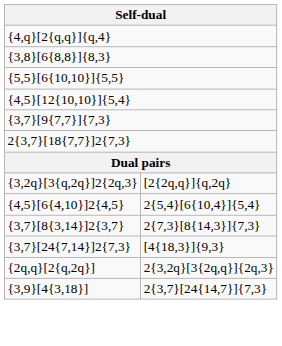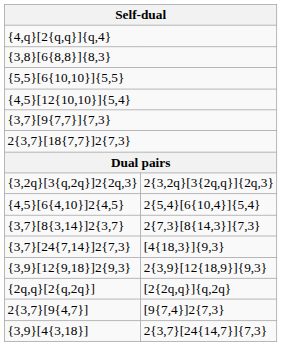{3,2q}[3{q,2q}]2{2q,3} | column 2: [2{2q,q}]{q,2q} -> 2{3,2q}[3{2q,q}]{2q,3}
+ row: {3,9}[12{9,18}]2{9,3} | 2{3,9}[12{18,9}]{9,3}
{2q,q}[2{q,2q}] | column 2: 2{3,2q}[3{2q,q}]{2q,3} -> [2{2q,q}]{q,2q}
+ row: 2{3,7}[9{4,7}] | [9{7,4}]2{7,3}
